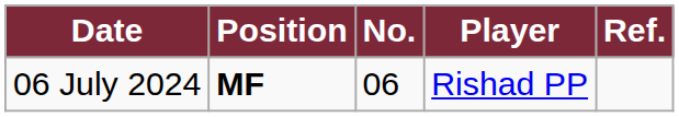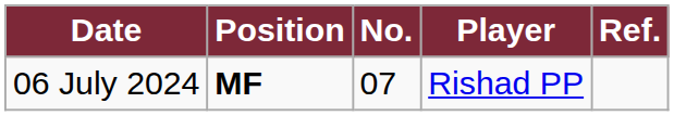06 July 2024 | No.: 06 -> 07
